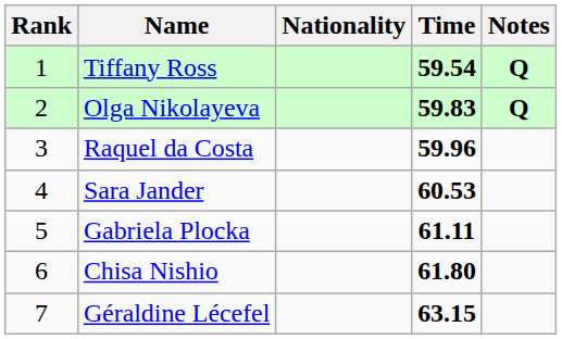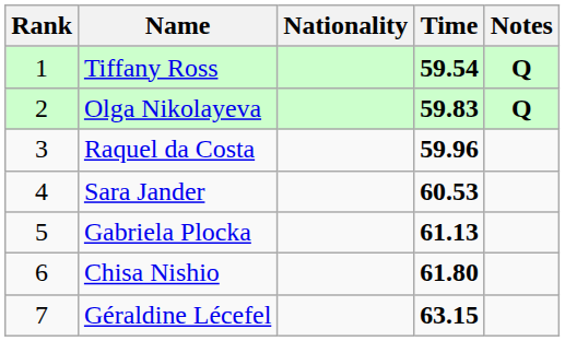Gabriela Plocka | Time: 61.11 -> 61.13
